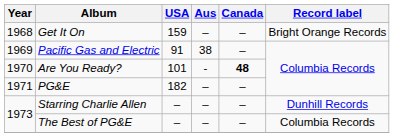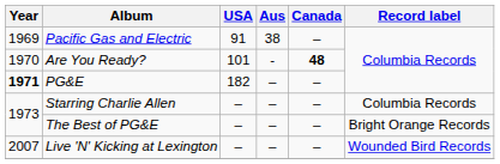- row: 1968 | Get It On | 159 | – | – | Bright Orange Records
PG&E | Year: normal -> bold
Starring Charlie Allen | Record label: Dunhill Records -> Columbia Records
The Best of PG&E | Record label: Columbia Records -> Bright Orange Records
+ row: 2007 | Live 'N' Kicking at Lexington | – | – | – | Wounded Bird Records
